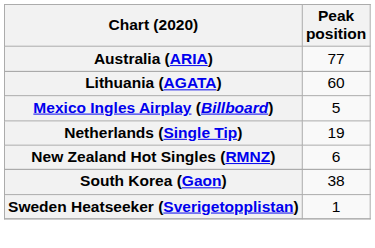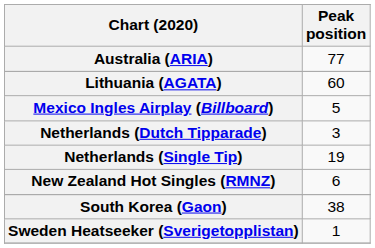+ row: Netherlands (Dutch Tipparade) | 3
